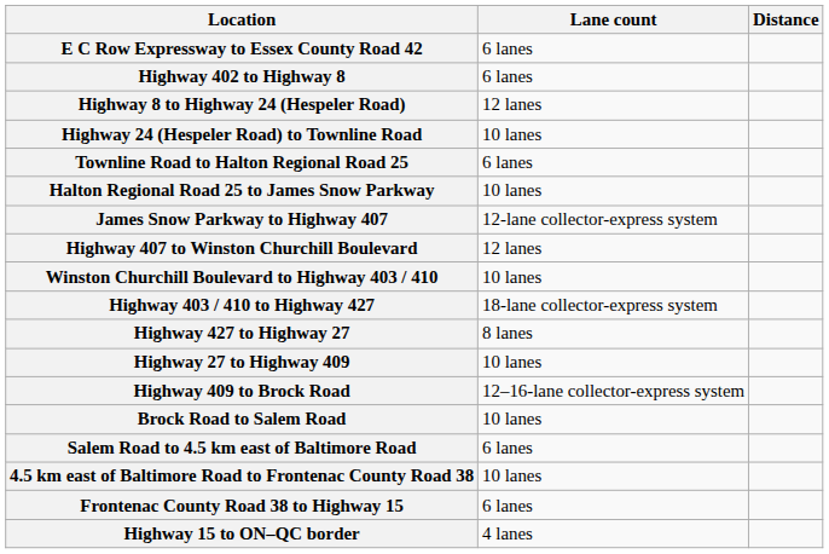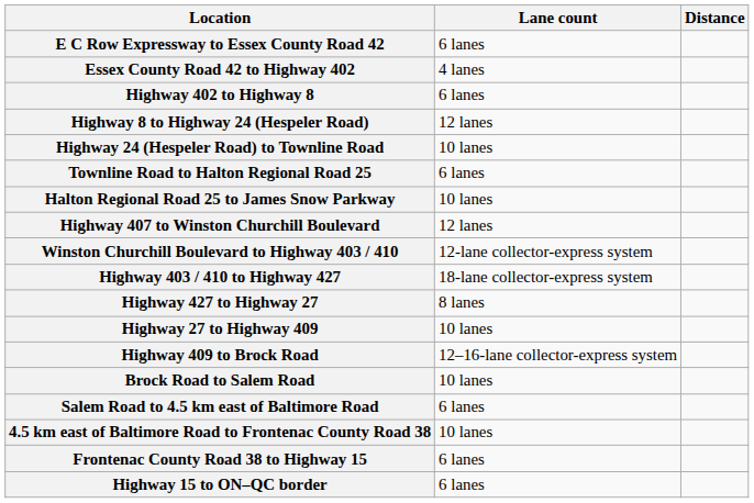+ row: Essex County Road 42 to Highway 402 | 4 lanes
- row: James Snow Parkway to Highway 407 | 12-lane collector-express system
Winston Churchill Boulevard to Highway 403 / 410 | Lane count: 10 lanes -> 12-lane collector-express system
Highway 15 to ON–QC border | Lane count: 4 lanes -> 6 lanes
